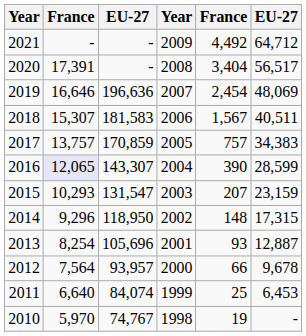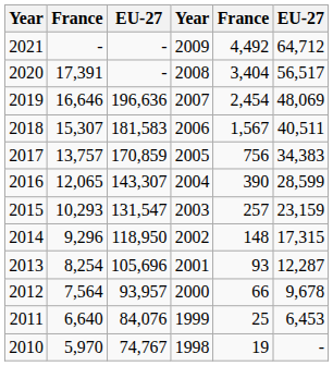2017 | column 5: 757 -> 756
2016 | column 2: lavender background -> no background
2015 | column 5: 207 -> 257
2013 | column 6: 12,887 -> 12,287
2011 | column 3: 84,074 -> 84,076
